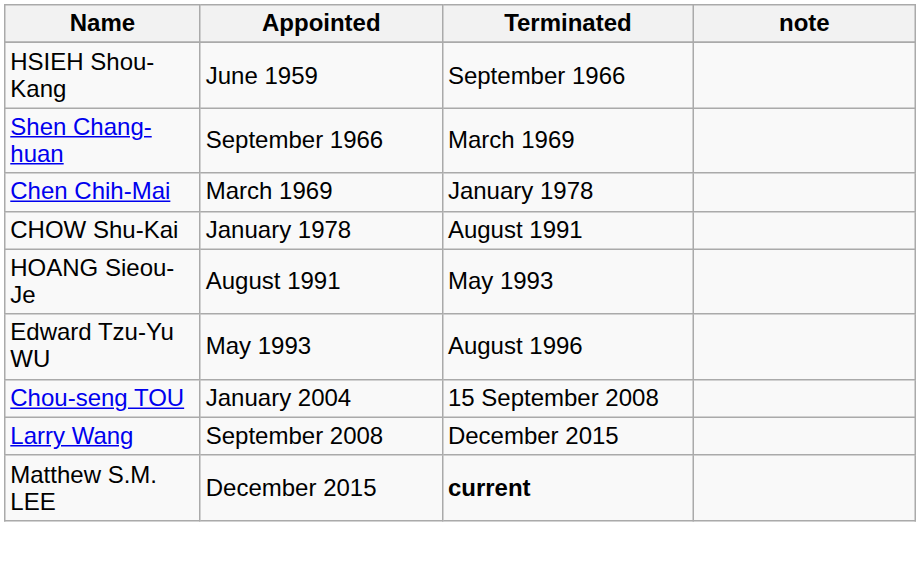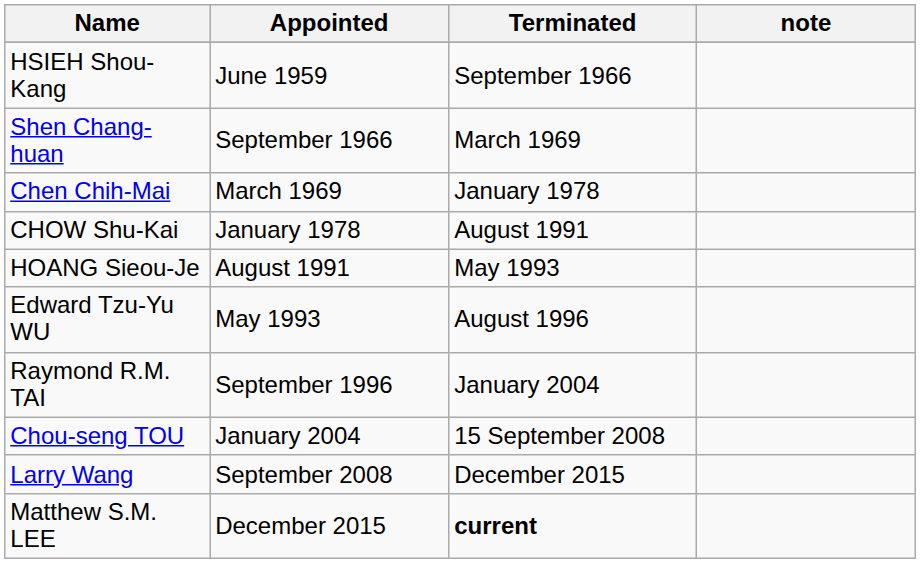+ row: Raymond R.M. TAI | September 1996 | January 2004
